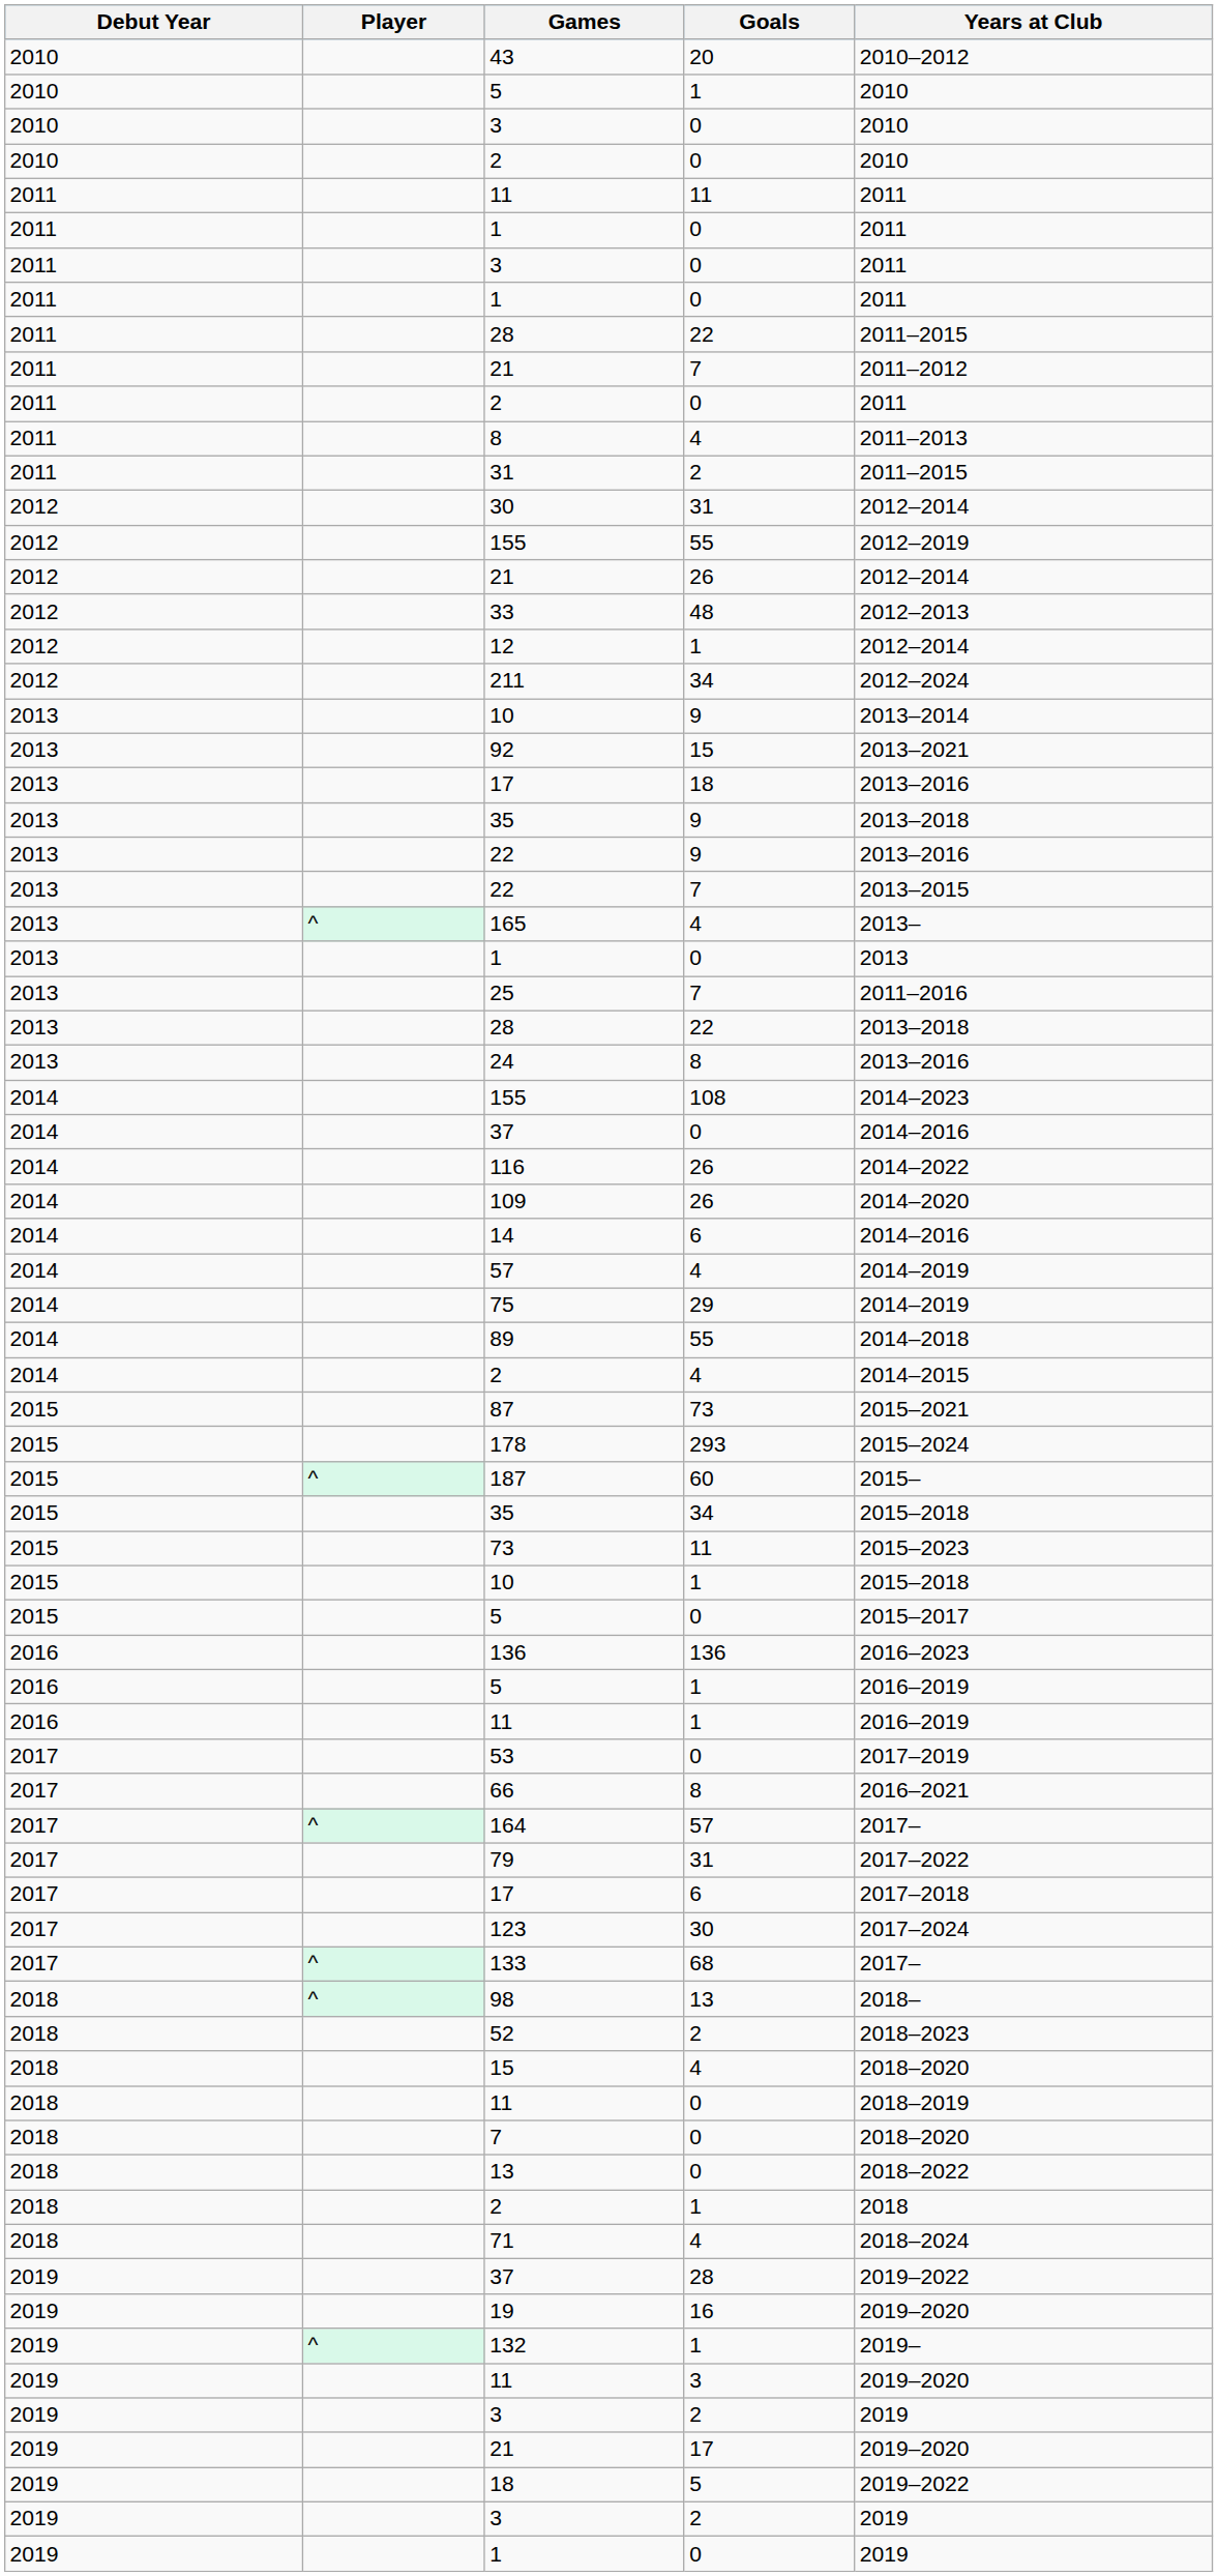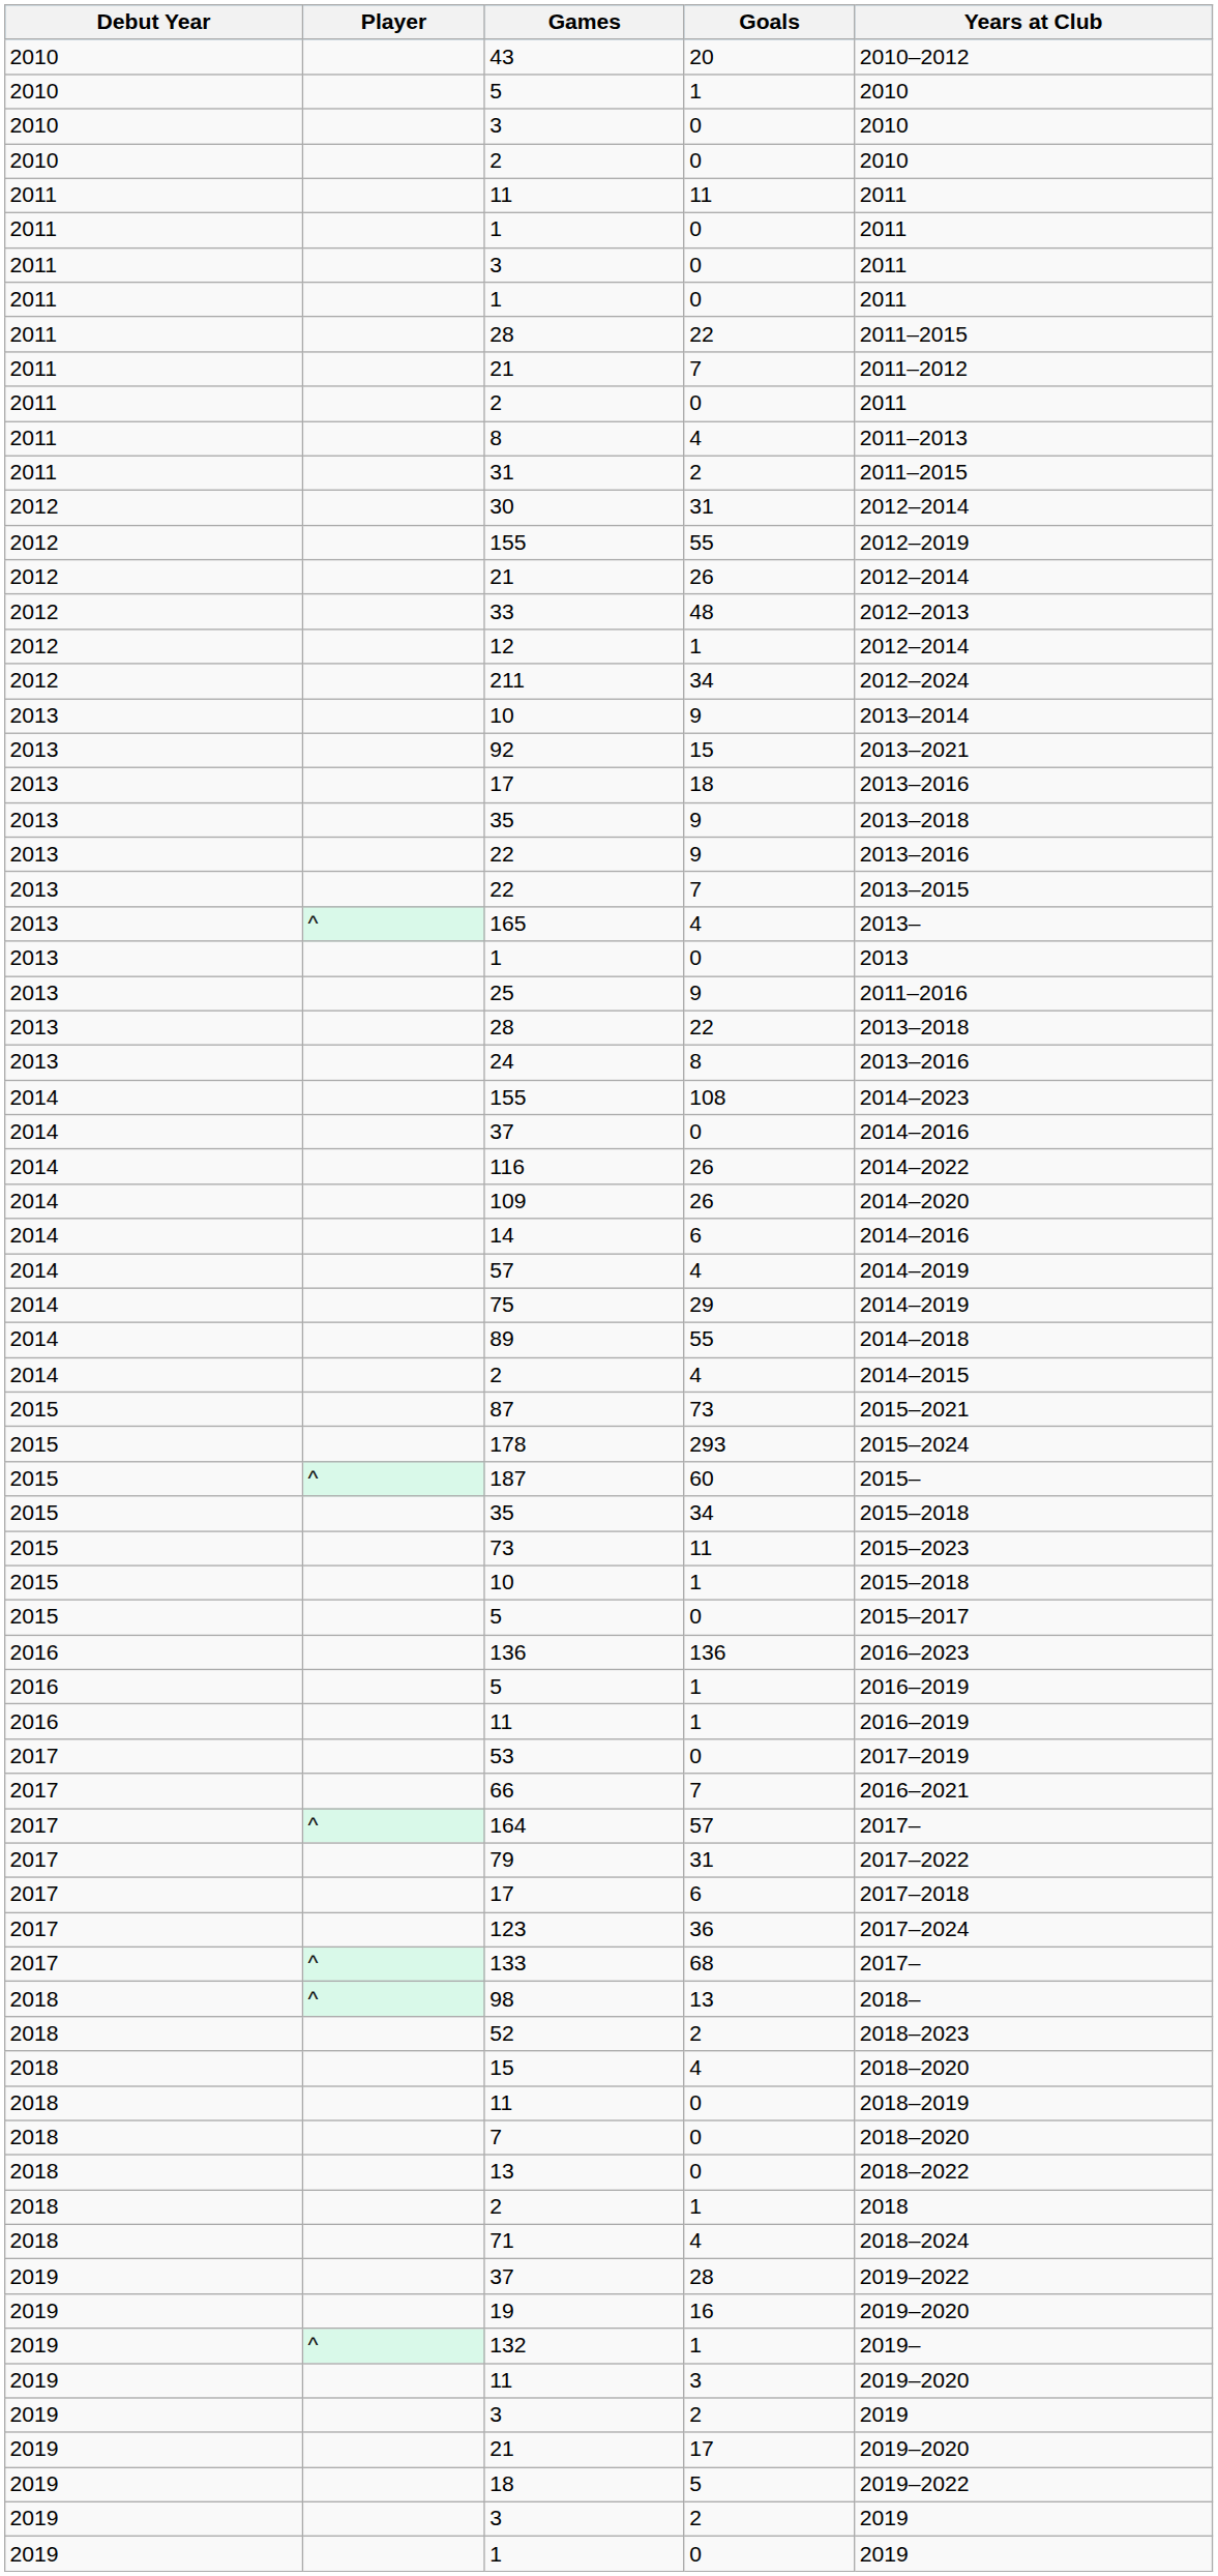25 | Goals: 7 -> 9
66 | Goals: 8 -> 7
123 | Goals: 30 -> 36
